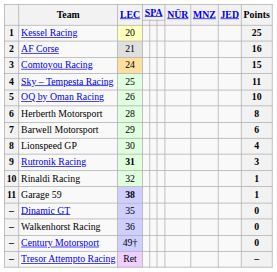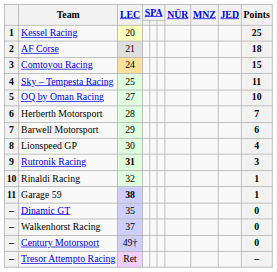AF Corse | Points: 16 -> 18
OQ by Oman Racing | LEC: 26 -> 27
Herberth Motorsport | Points: 8 -> 7
Walkenhorst Racing | LEC: 36 -> 37
